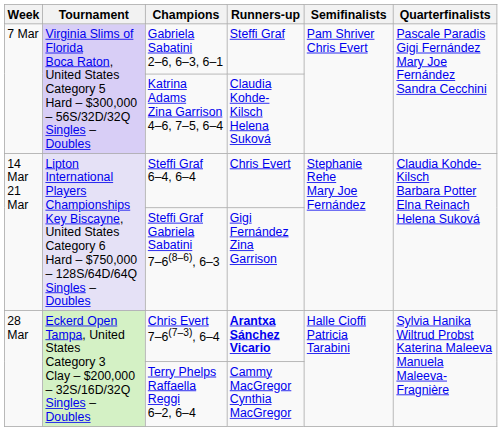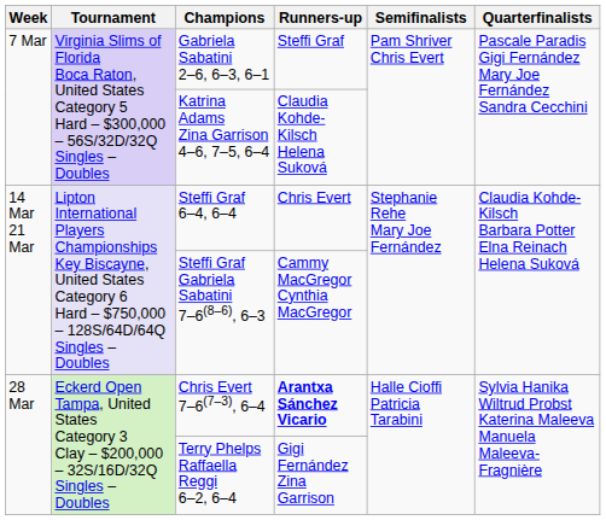Steffi Graf Gabriela Sabatini 7–6(8–6), 6–3 | Runners-up: Gigi Fernández Zina Garrison -> Cammy MacGregor Cynthia MacGregor
Terry Phelps Raffaella Reggi 6–2, 6–4 | Runners-up: Cammy MacGregor Cynthia MacGregor -> Gigi Fernández Zina Garrison
